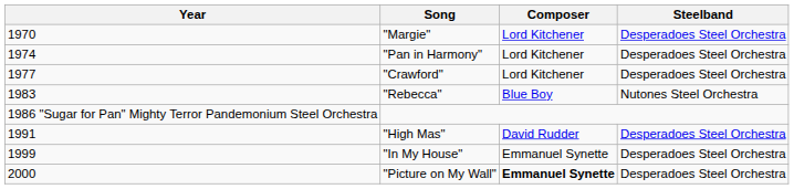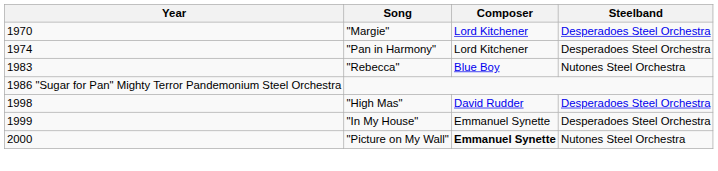- row: 1977 | "Crawford" | Lord Kitchener | Desperadoes Steel Orchestra
"High Mas" | Year: 1991 -> 1998
"Picture on My Wall" | Steelband: Desperadoes Steel Orchestra -> Nutones Steel Orchestra
